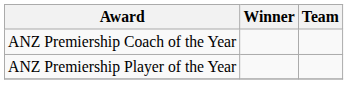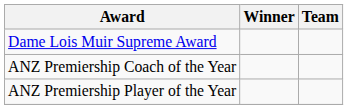+ row: Dame Lois Muir Supreme Award
